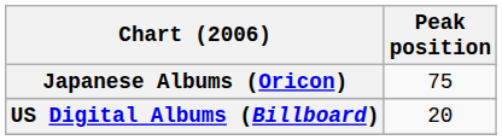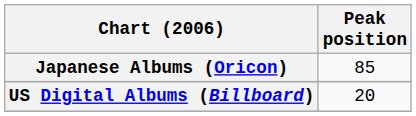Japanese Albums (Oricon) | Peak position: 75 -> 85
